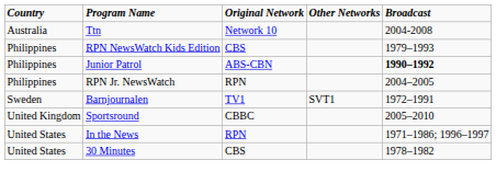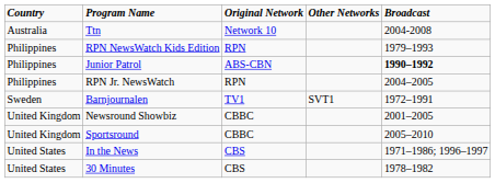RPN NewsWatch Kids Edition | Original Network: CBS -> RPN
+ row: United Kingdom | Newsround Showbiz | CBBC | 2001–2005
In the News | Original Network: RPN -> CBS
